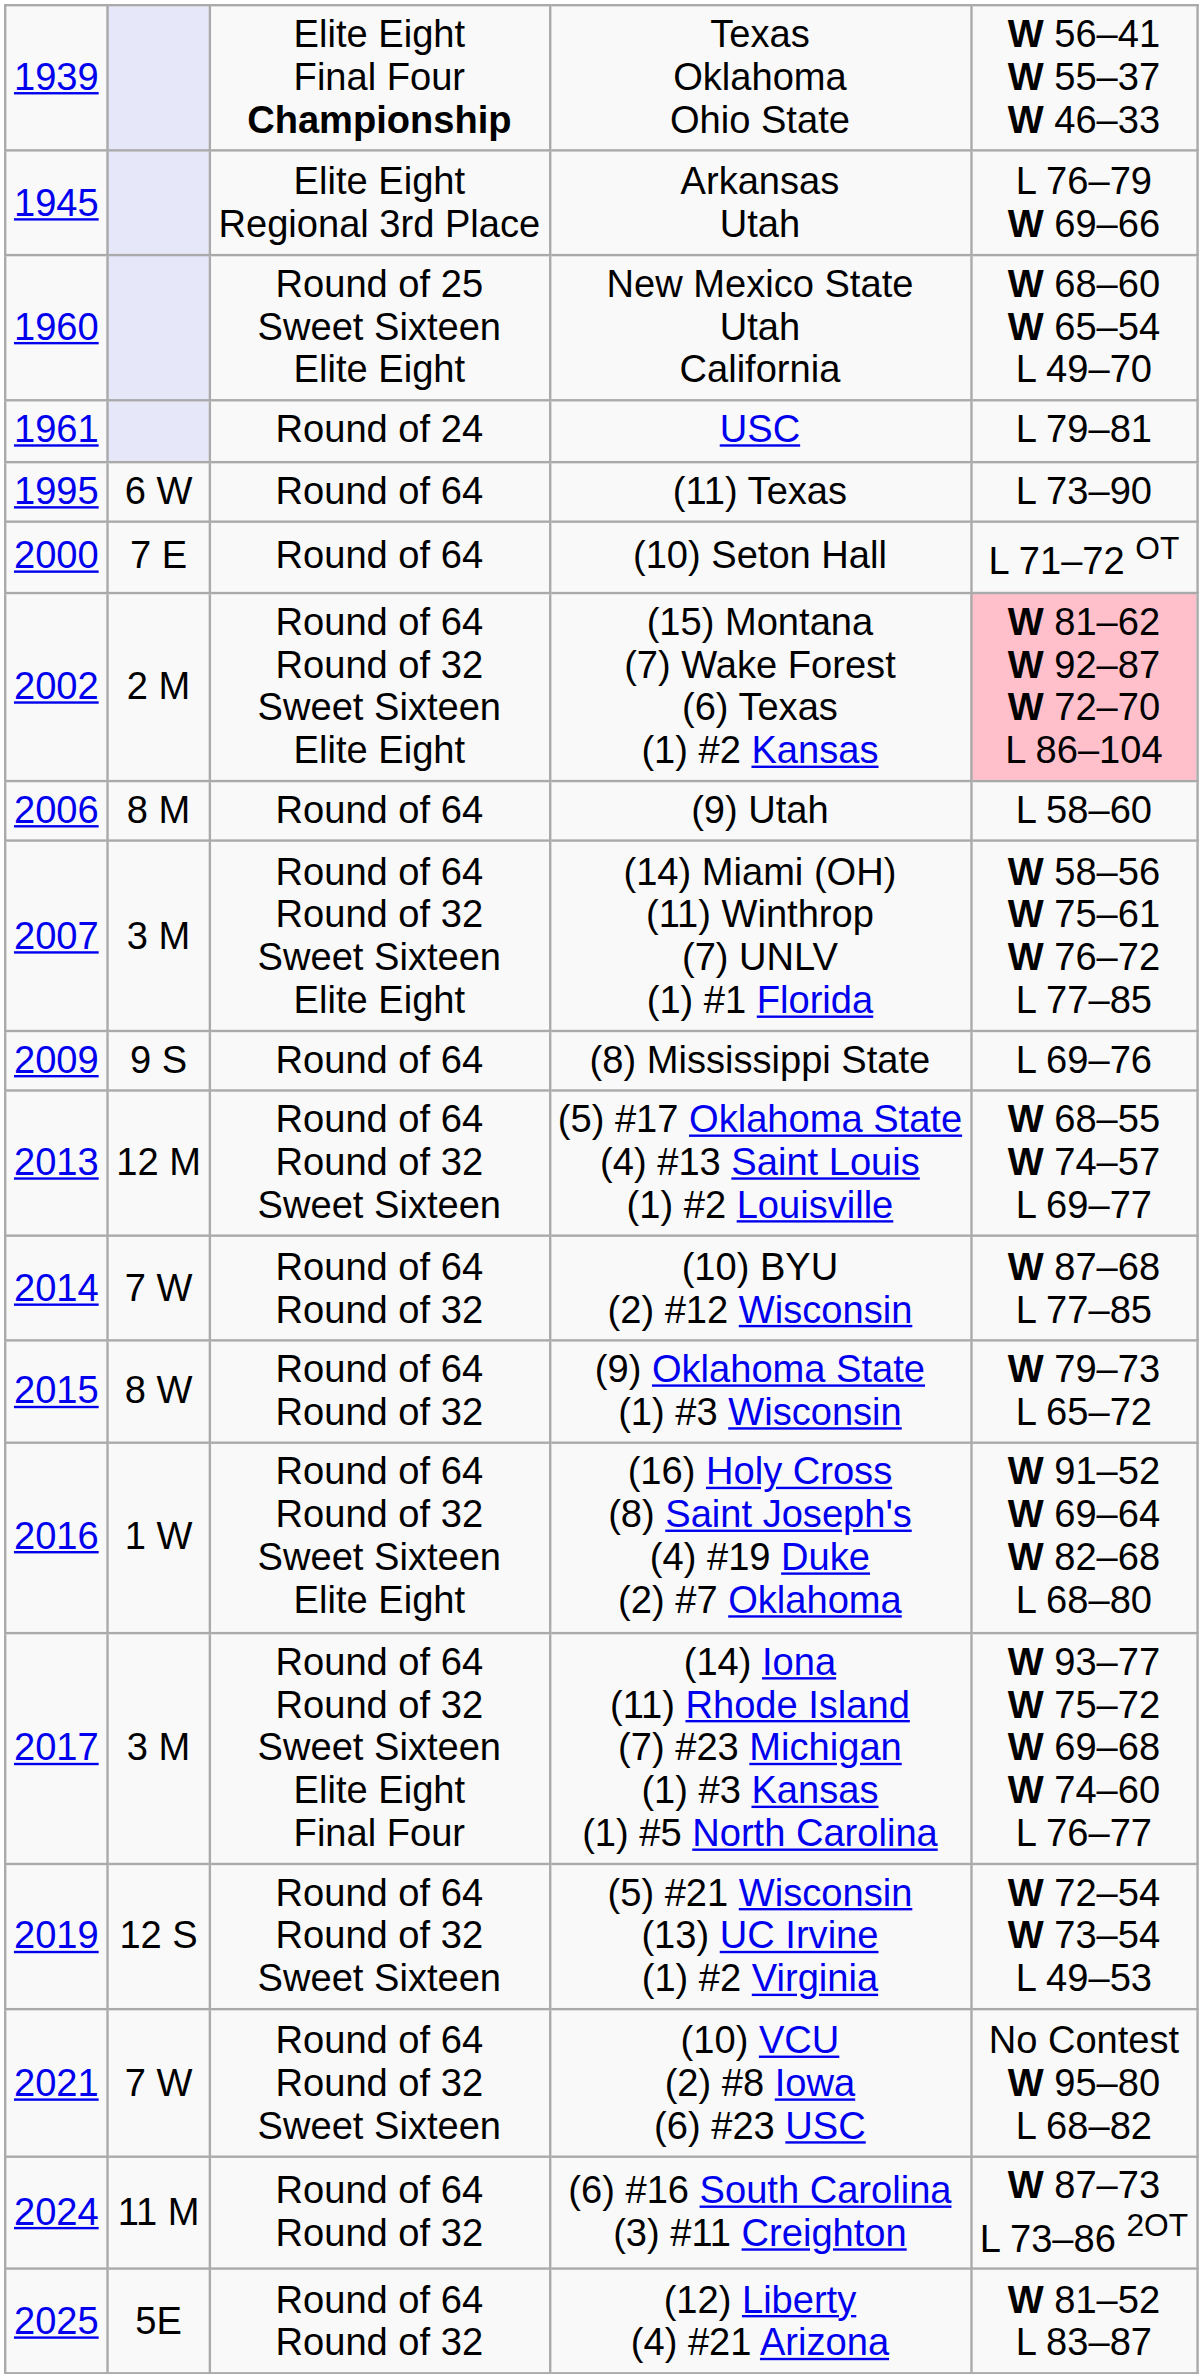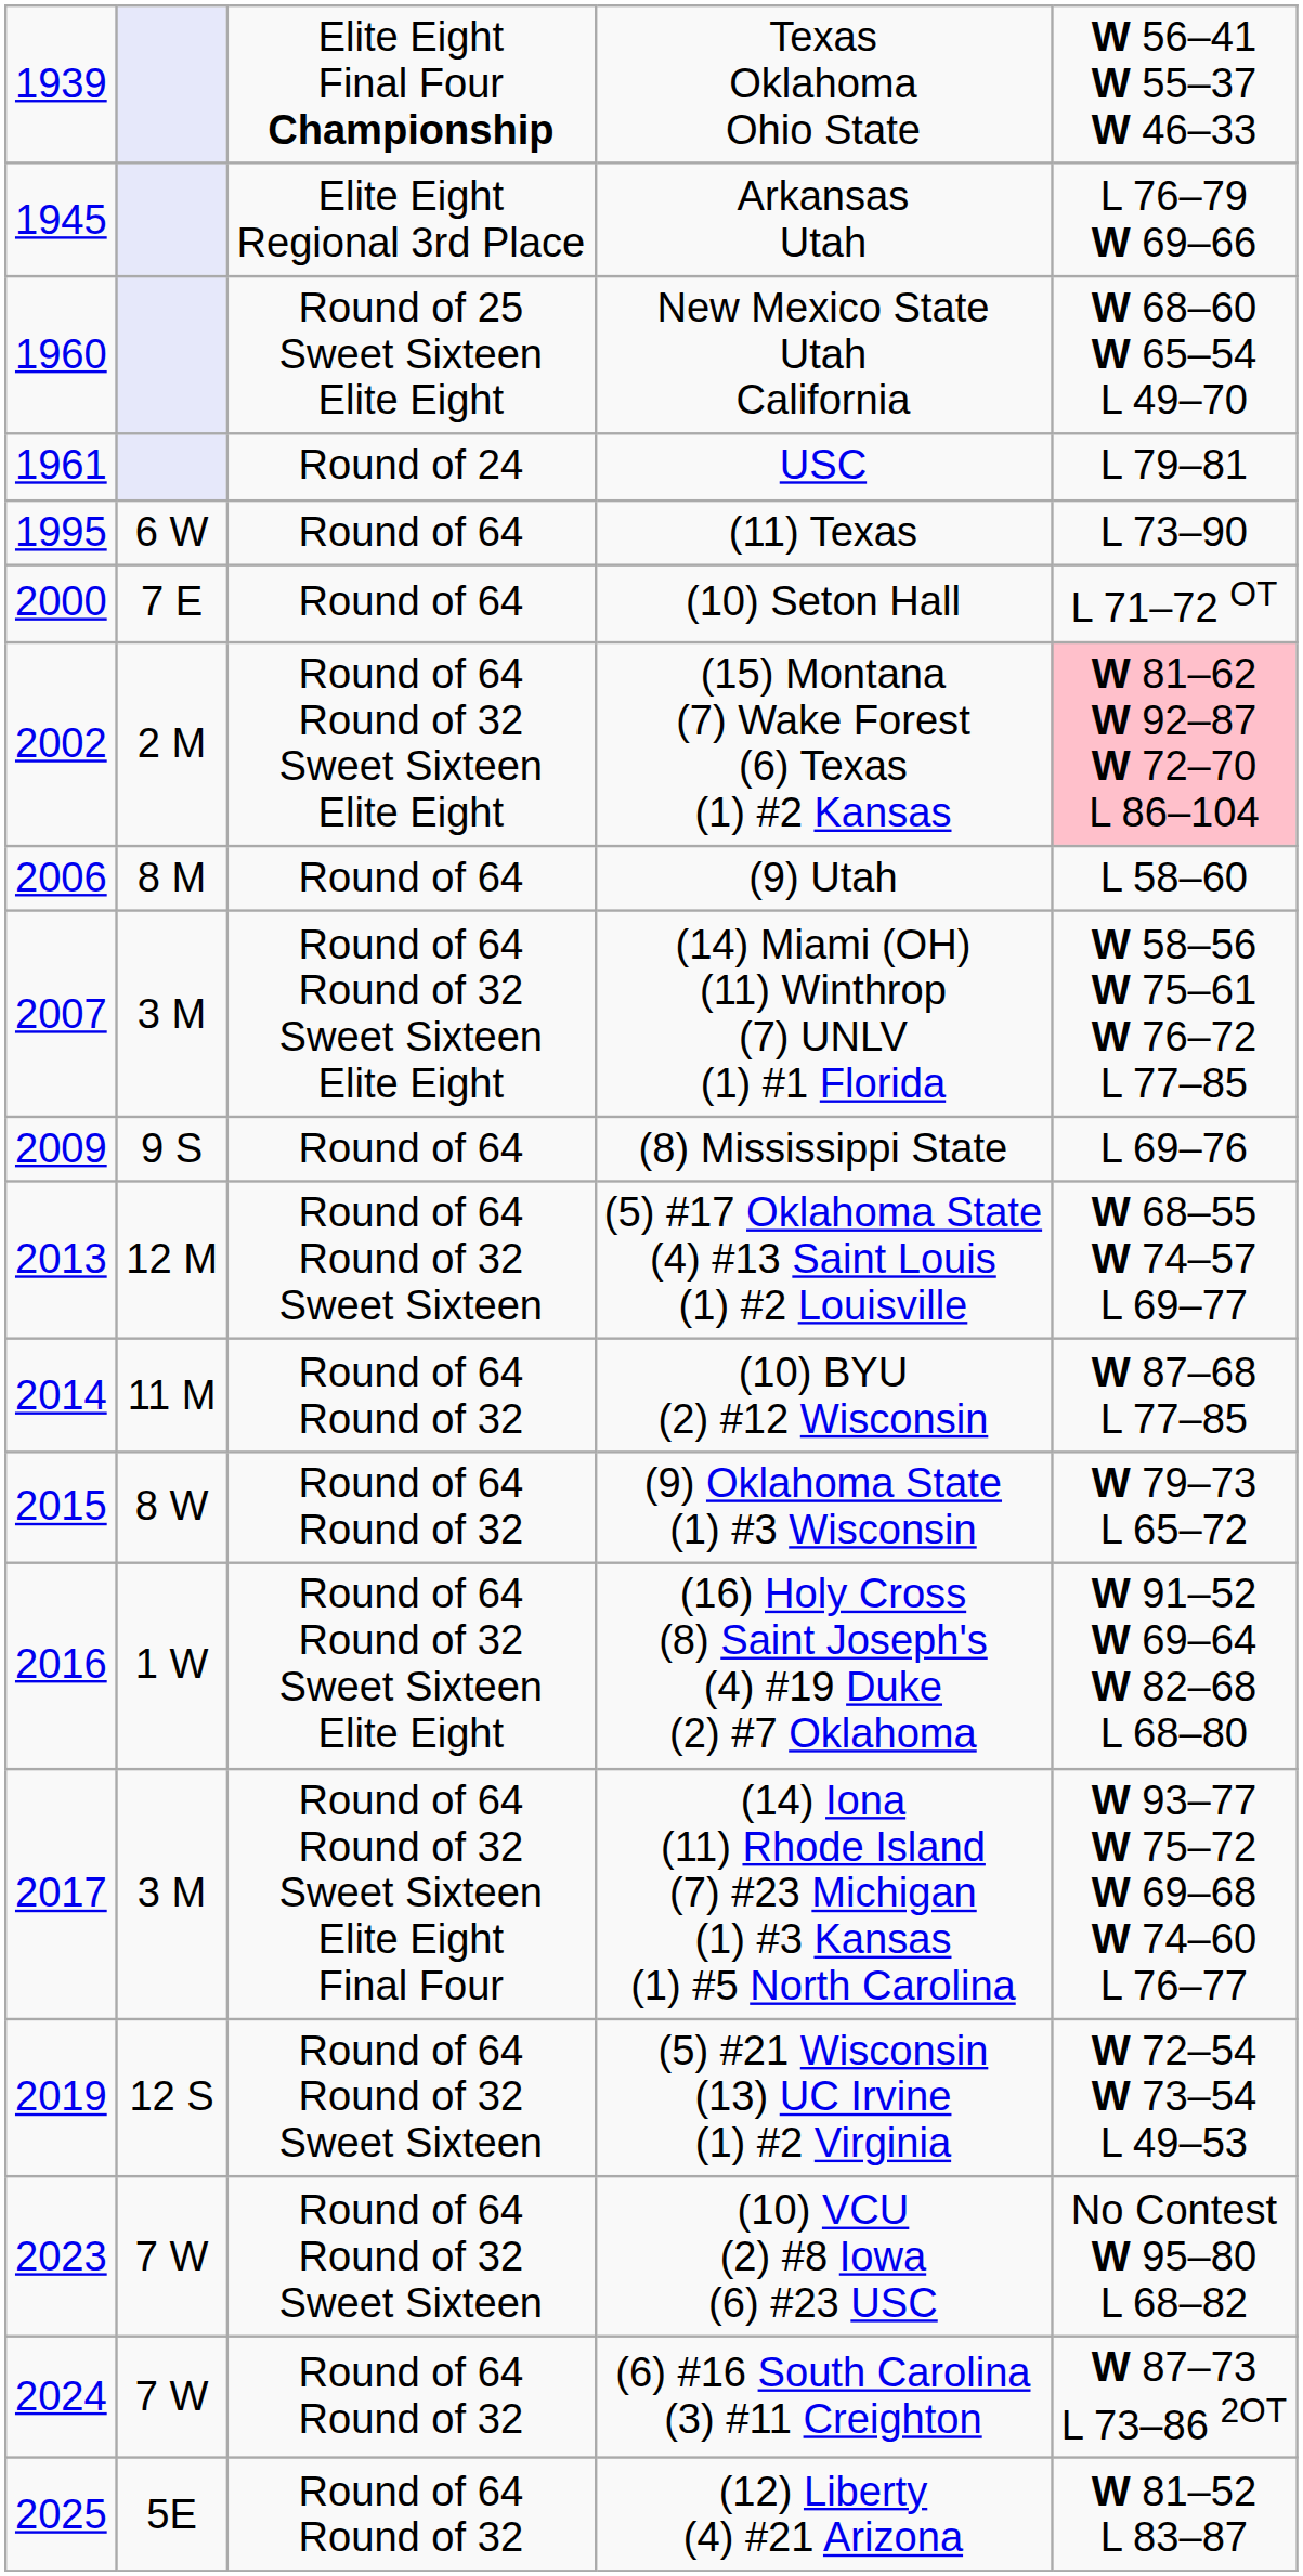(10) BYU (2) #12 Wisconsin | column 2: 7 W -> 11 M
(10) VCU (2) #8 Iowa (6) #23 USC | column 1: 2021 -> 2023
(6) #16 South Carolina (3) #11 Creighton | column 2: 11 M -> 7 W
